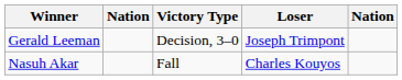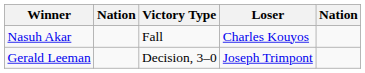rows swapped: Gerald Leeman <-> Nasuh Akar
